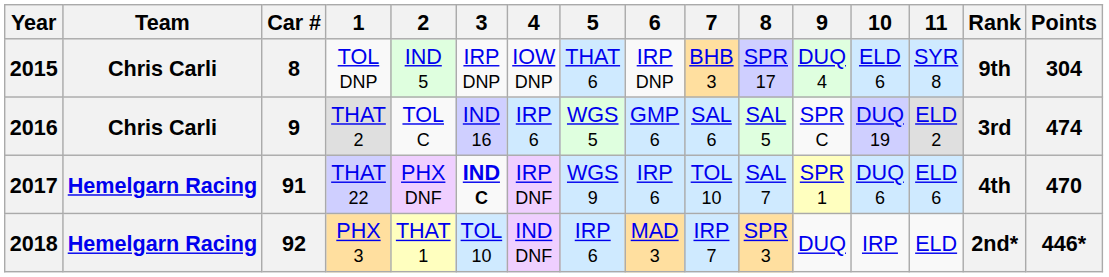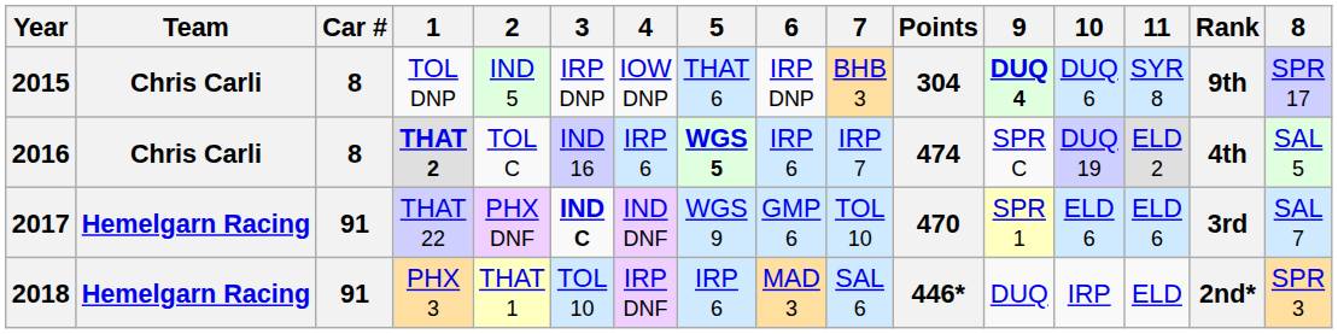columns swapped: 8 <-> Points
2015 | 9: normal -> bold
2015 | 10: ELD 6 -> DUQ 6
2016 | Car #: 9 -> 8
2016 | 1: normal -> bold
2016 | 5: normal -> bold
2016 | 6: GMP 6 -> IRP 6
2016 | 7: SAL 6 -> IRP 7
2016 | Rank: 3rd -> 4th
2017 | 4: IRP DNF -> IND DNF
2017 | 6: IRP 6 -> GMP 6
2017 | 10: DUQ 6 -> ELD 6
2017 | Rank: 4th -> 3rd
2018 | Car #: 92 -> 91
2018 | 4: IND DNF -> IRP DNF
2018 | 7: IRP 7 -> SAL 6
